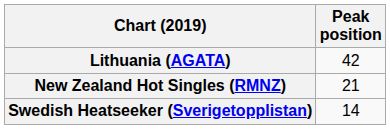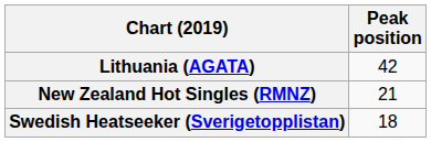Swedish Heatseeker (Sverigetopplistan) | Peak position: 14 -> 18
